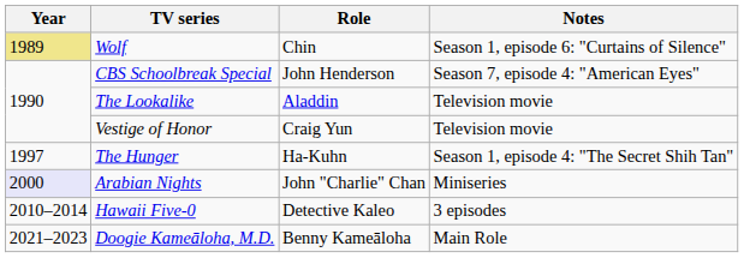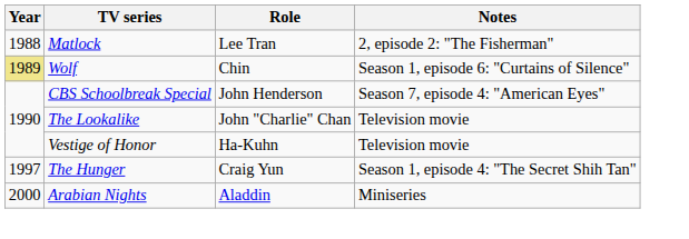+ row: 1988 | Matlock | Lee Tran | 2, episode 2: "The Fisherman"
The Lookalike | Role: Aladdin -> John "Charlie" Chan
Vestige of Honor | Role: Craig Yun -> Ha-Kuhn
The Hunger | Role: Ha-Kuhn -> Craig Yun
Arabian Nights | Year: lavender background -> no background
Arabian Nights | Role: John "Charlie" Chan -> Aladdin
- row: 2010–2014 | Hawaii Five-0 | Detective Kaleo | 3 episodes
- row: 2021–2023 | Doogie Kameāloha, M.D. | Benny Kameāloha | Main Role
